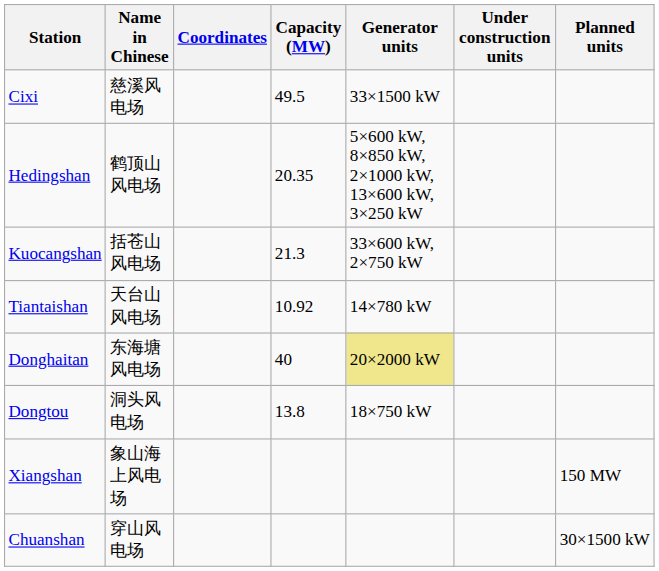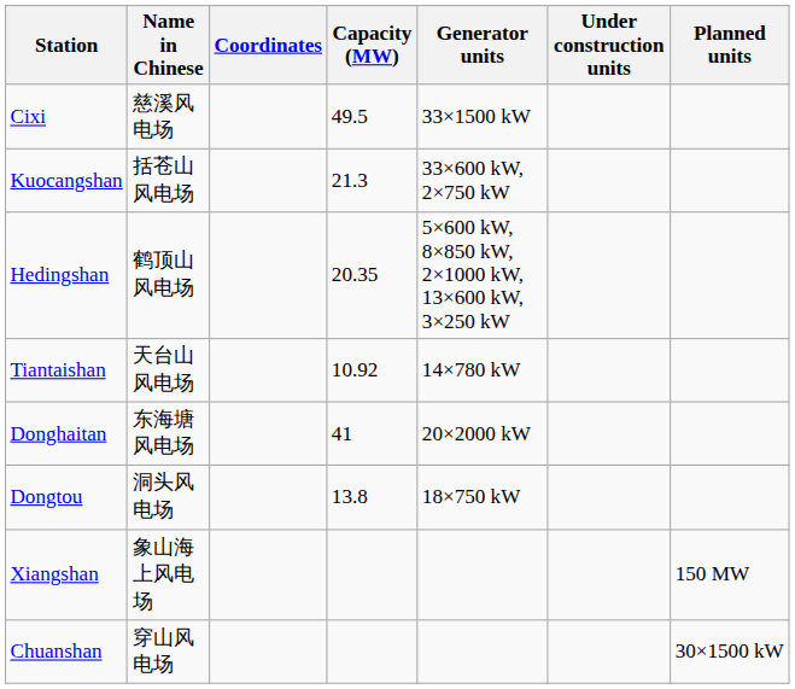rows swapped: Kuocangshan <-> Hedingshan
Donghaitan | Capacity (MW): 40 -> 41
Donghaitan | Generator units: khaki background -> no background
